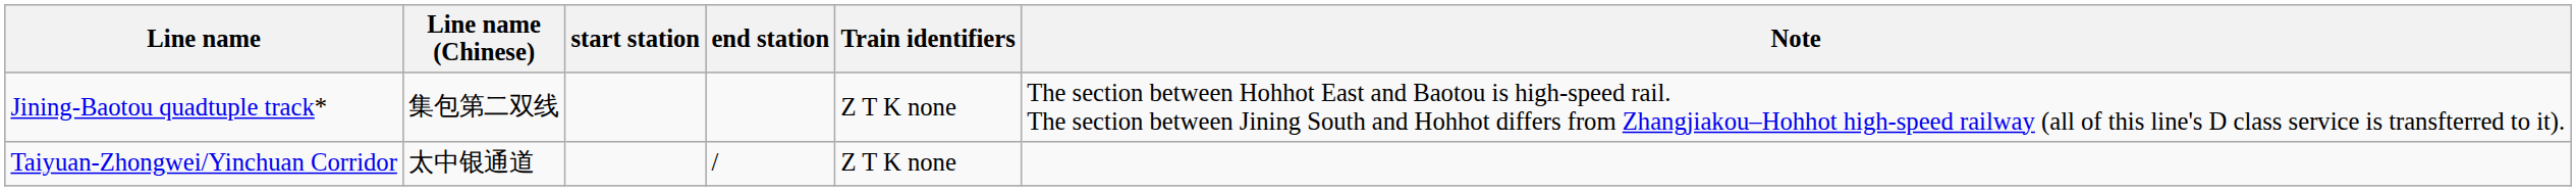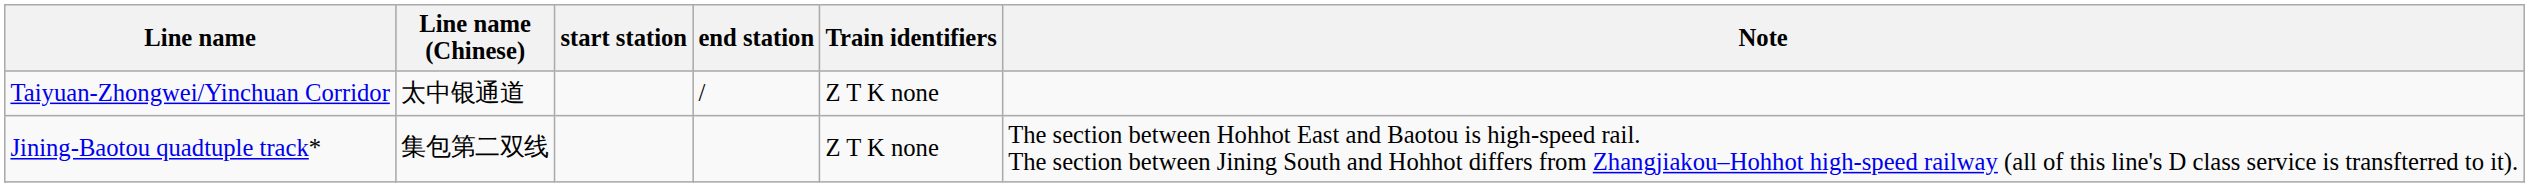rows swapped: Jining-Baotou quadtuple track* <-> Taiyuan-Zhongwei/Yinchuan Corridor
